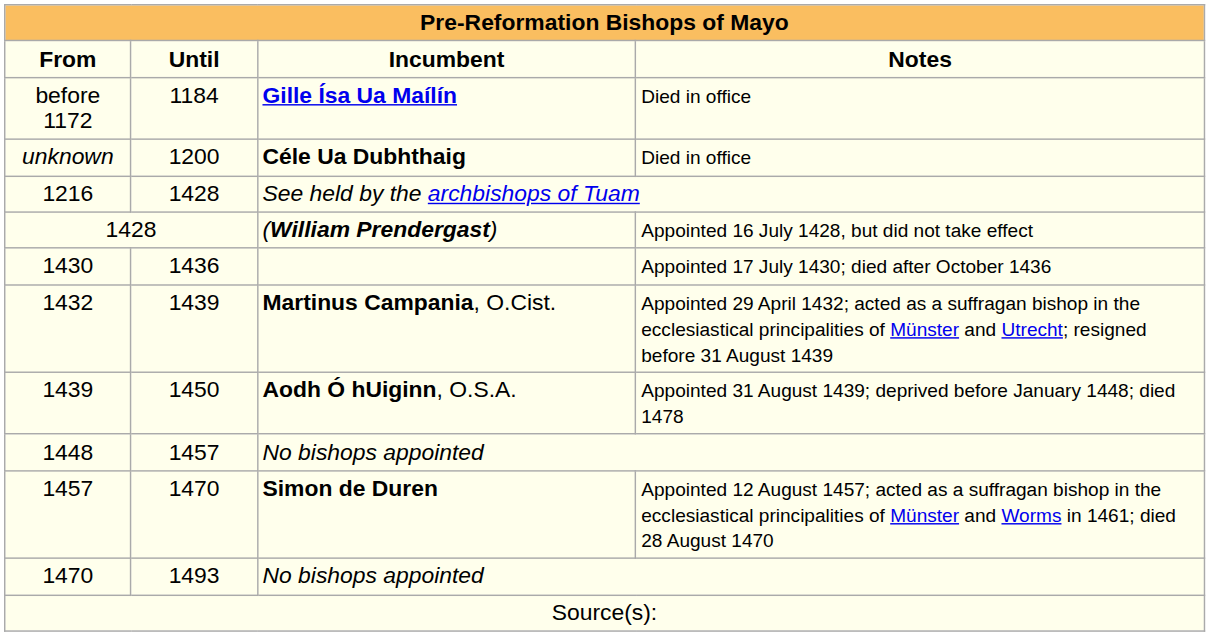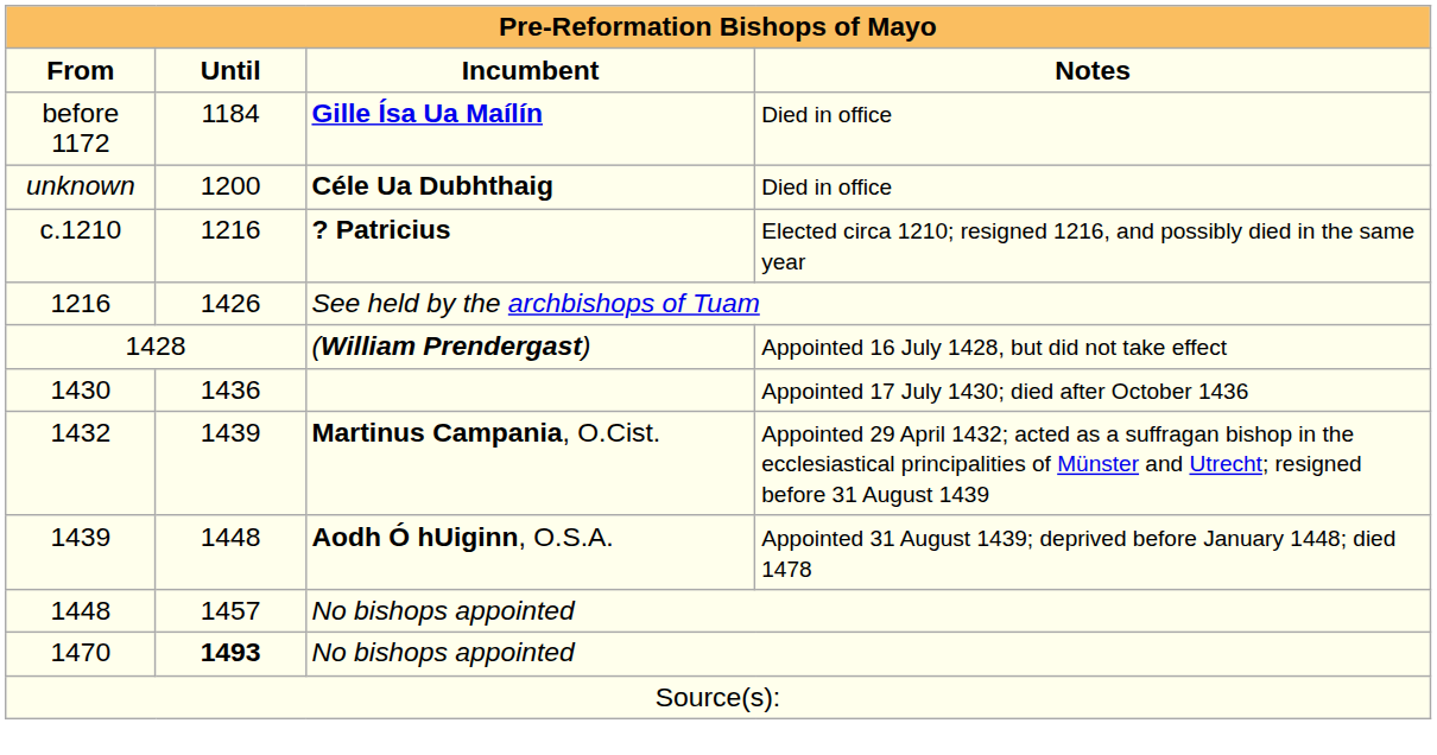+ row: c.1210 | 1216 | ? Patricius | Elected circa 1210; resigned 1216, and possibly died in the same year
See held by the archbishops of Tuam | Until: 1428 -> 1426
Aodh Ó hUiginn, O.S.A. | Until: 1450 -> 1448
- row: 1457 | 1470 | Simon de Duren | Appointed 12 August 1457; acted as a suffragan bishop in the ecclesiastical principalities of Münster and Worms in 1461; died 28 August 1470
1470 / No bishops appointed | Until: normal -> bold
